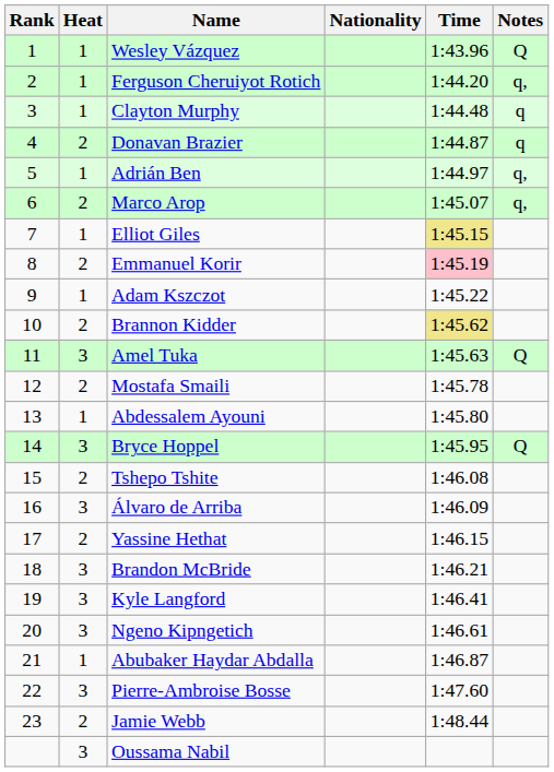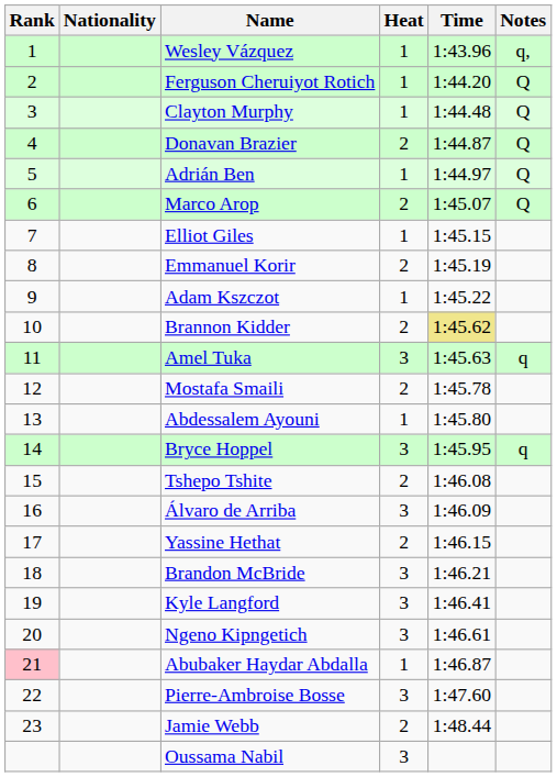columns swapped: Heat <-> Nationality
Wesley Vázquez | Notes: Q -> q,
Ferguson Cheruiyot Rotich | Notes: q, -> Q
Clayton Murphy | Notes: q -> Q
Donavan Brazier | Notes: q -> Q
Adrián Ben | Notes: q, -> Q
Marco Arop | Notes: q, -> Q
Elliot Giles | Time: khaki background -> no background
Emmanuel Korir | Time: pink background -> no background
Amel Tuka | Notes: Q -> q
Bryce Hoppel | Notes: Q -> q
Abubaker Haydar Abdalla | Rank: no background -> pink background
